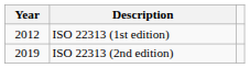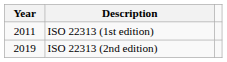ISO 22313 (1st edition) | Year: 2012 -> 2011
